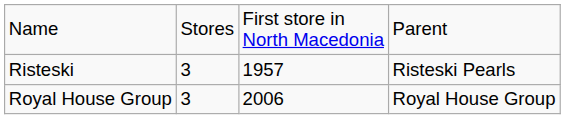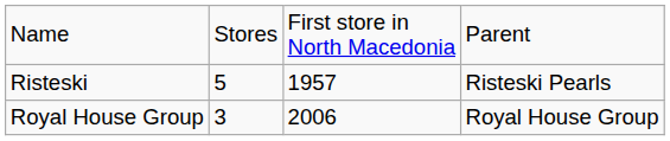Risteski | column 2: 3 -> 5
